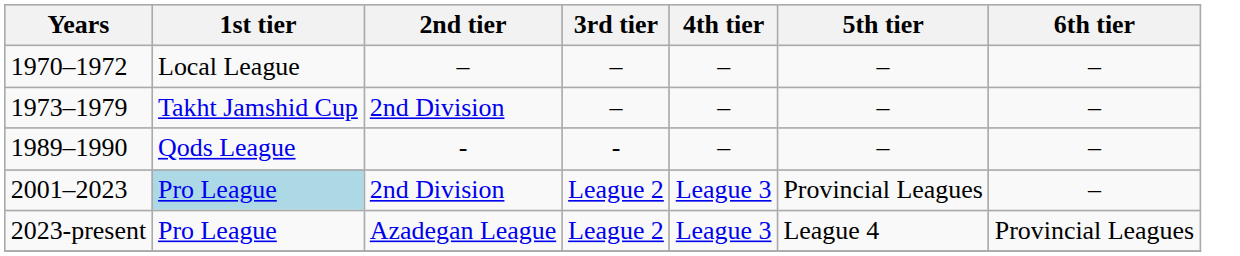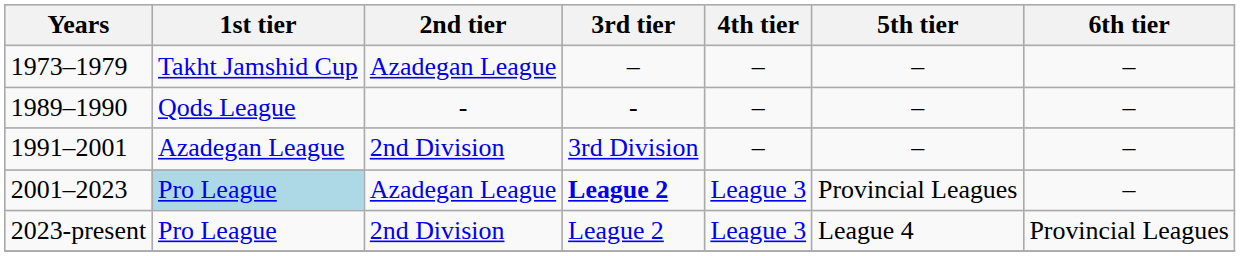- row: 1970–1972 | Local League | – | – | – | – | –
1973–1979 | 2nd tier: 2nd Division -> Azadegan League
+ row: 1991–2001 | Azadegan League | 2nd Division | 3rd Division | – | – | –
2001–2023 | 2nd tier: 2nd Division -> Azadegan League
2001–2023 | 3rd tier: normal -> bold
2023-present | 2nd tier: Azadegan League -> 2nd Division
